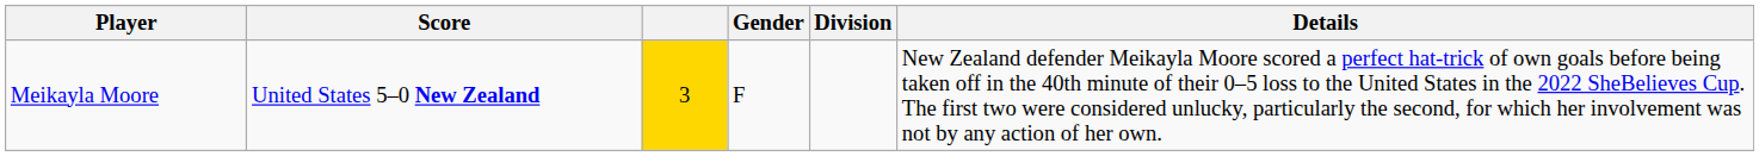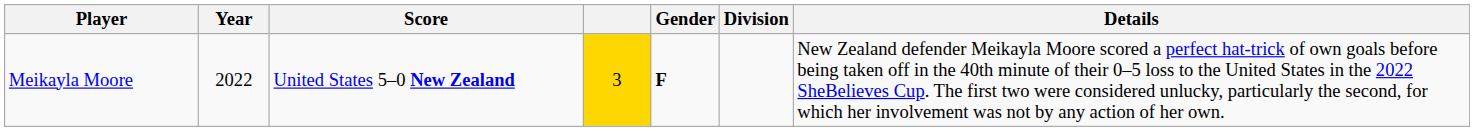+ column: Year | 2022
Meikayla Moore | Gender: normal -> bold
